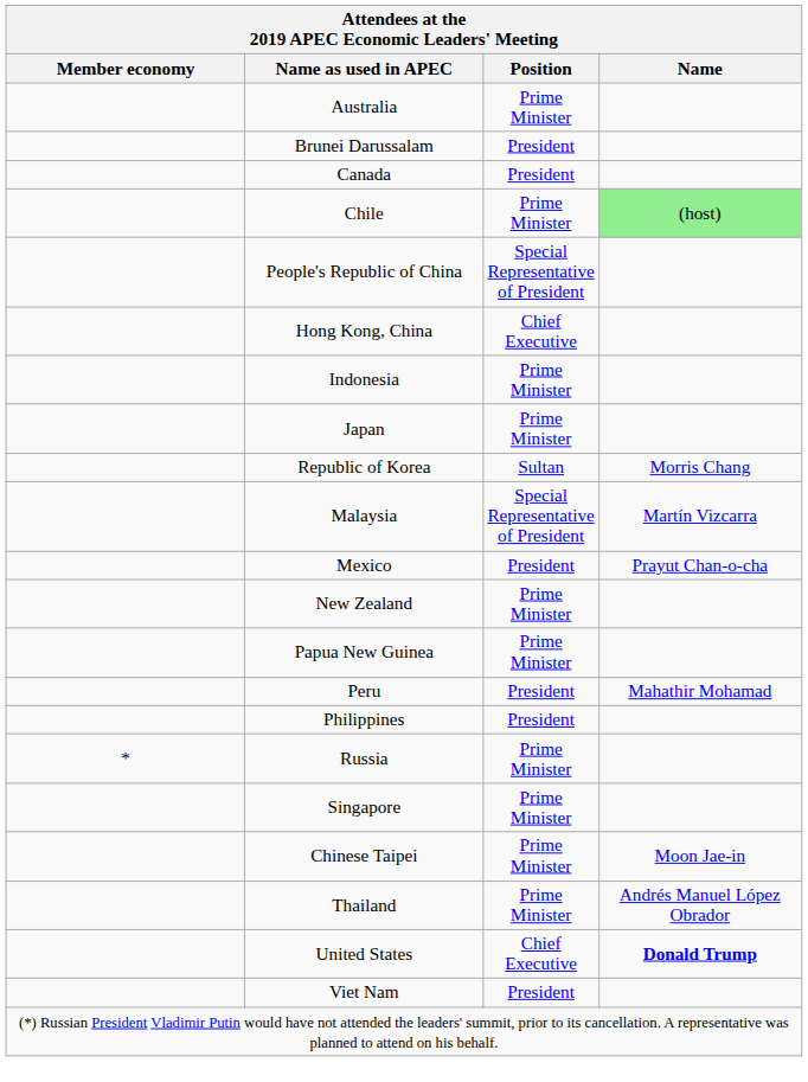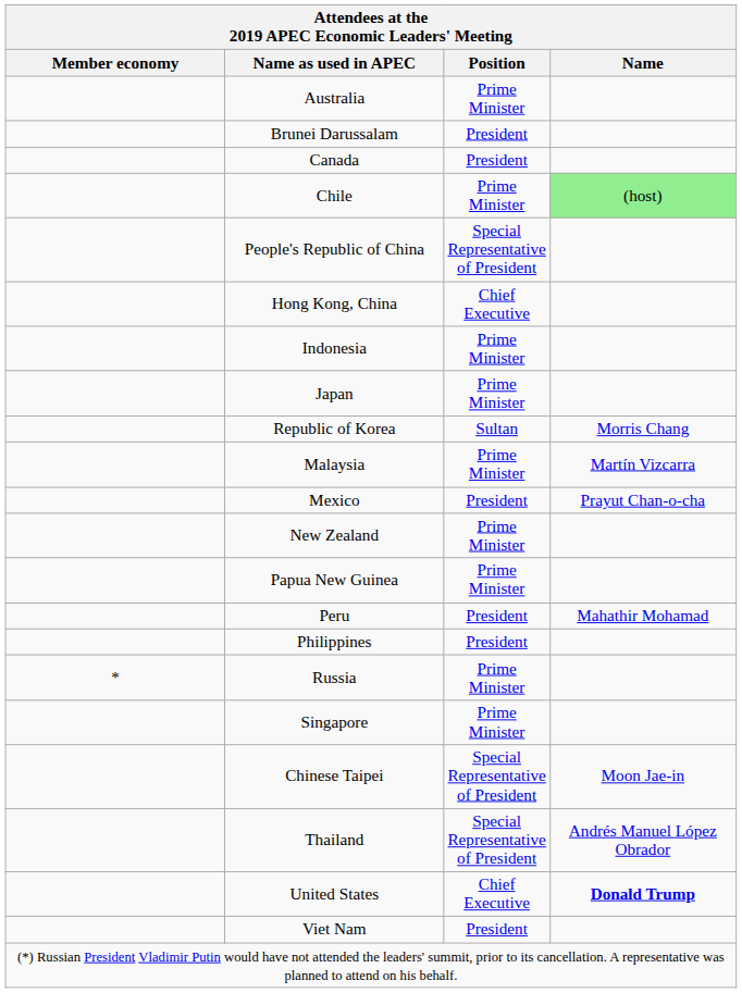Malaysia | Position: Special Representative of President -> Prime Minister
Chinese Taipei | Position: Prime Minister -> Special Representative of President
Thailand | Position: Prime Minister -> Special Representative of President
